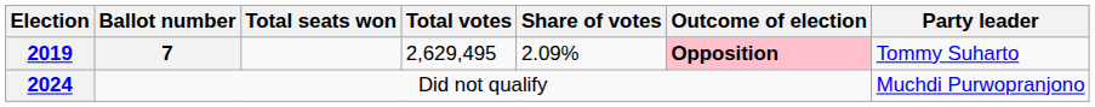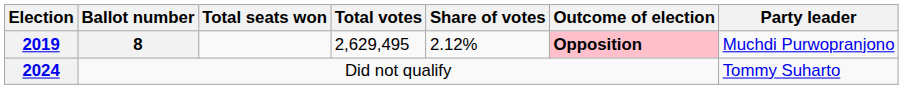2019 | Ballot number: 7 -> 8
2019 | Share of votes: 2.09% -> 2.12%
2019 | Party leader: Tommy Suharto -> Muchdi Purwopranjono
2024 | Party leader: Muchdi Purwopranjono -> Tommy Suharto
